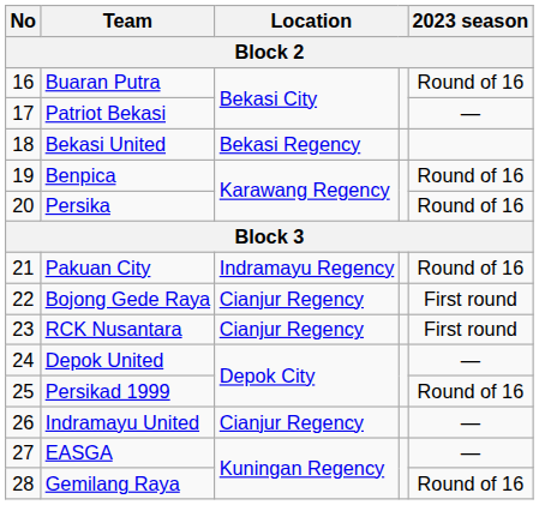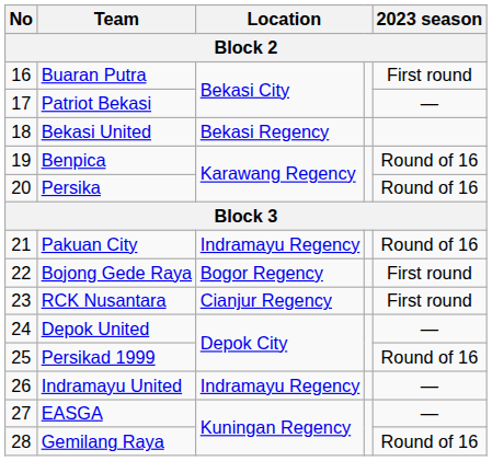Buaran Putra | 2023 season: Round of 16 -> First round
Bojong Gede Raya | column 3: Cianjur Regency -> Bogor Regency
Indramayu United | column 3: Cianjur Regency -> Indramayu Regency
